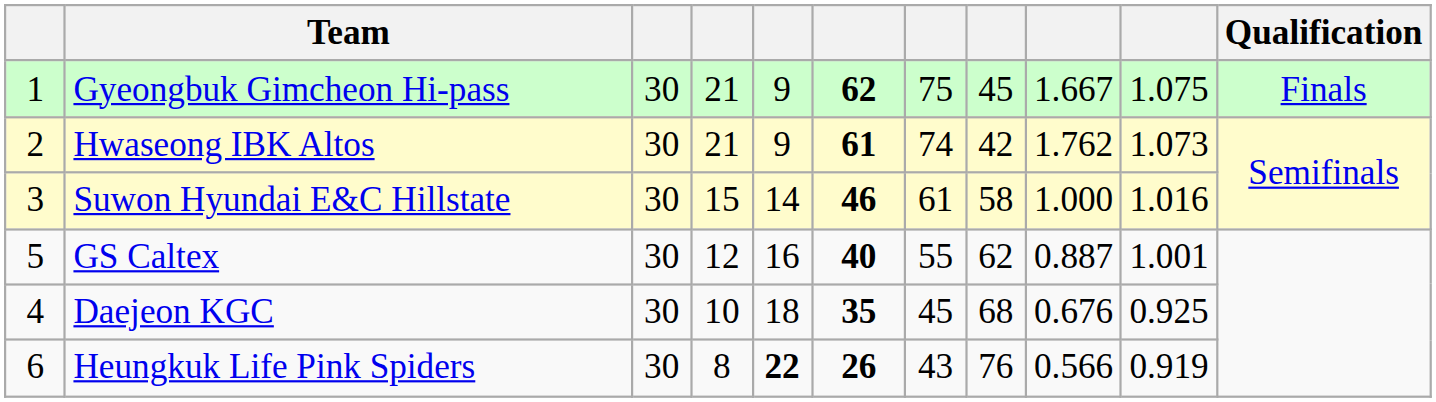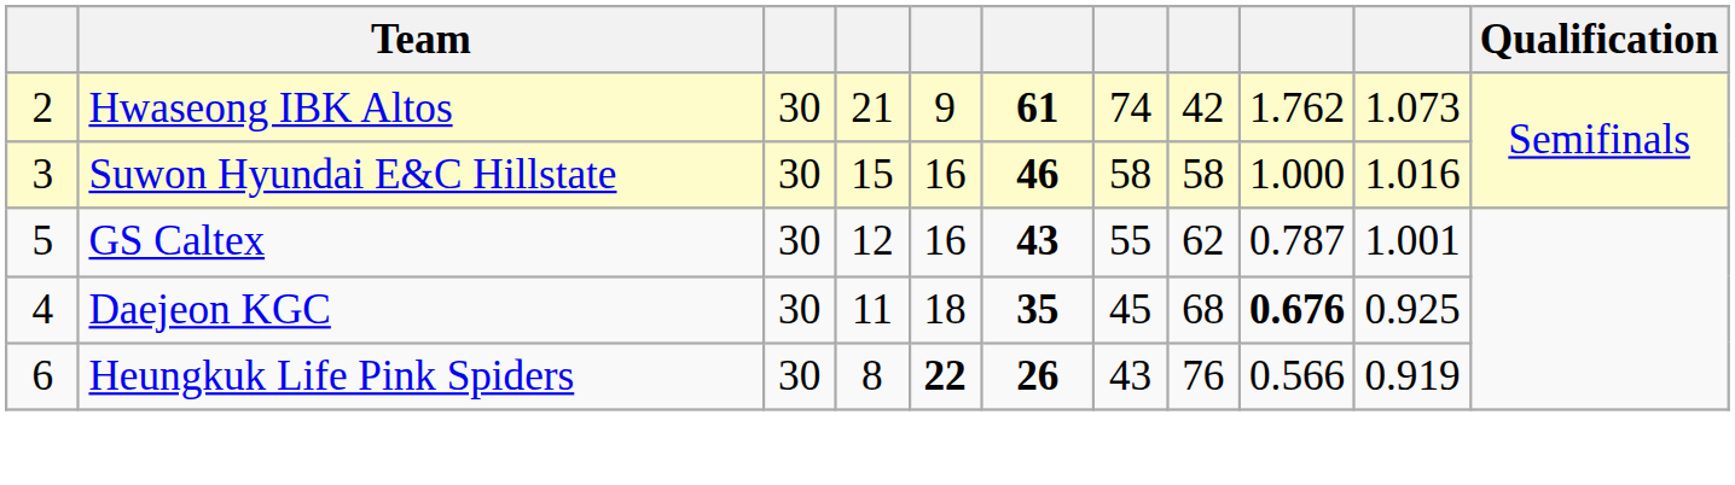- row: 1 | Gyeongbuk Gimcheon Hi-pass | 30 | 21 | 9 | 62 | 75 | 45 | 1.667 | 1.075 | Finals
Suwon Hyundai E&C Hillstate | column 5: 14 -> 16
Suwon Hyundai E&C Hillstate | column 7: 61 -> 58
GS Caltex | column 6: 40 -> 43
GS Caltex | column 9: 0.887 -> 0.787
Daejeon KGC | column 4: 10 -> 11
Daejeon KGC | column 9: normal -> bold
